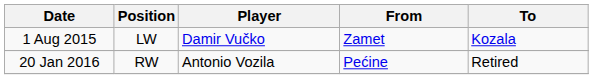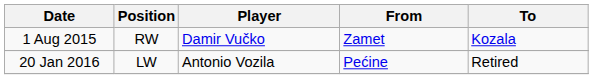1 Aug 2015 | Position: LW -> RW
20 Jan 2016 | Position: RW -> LW
